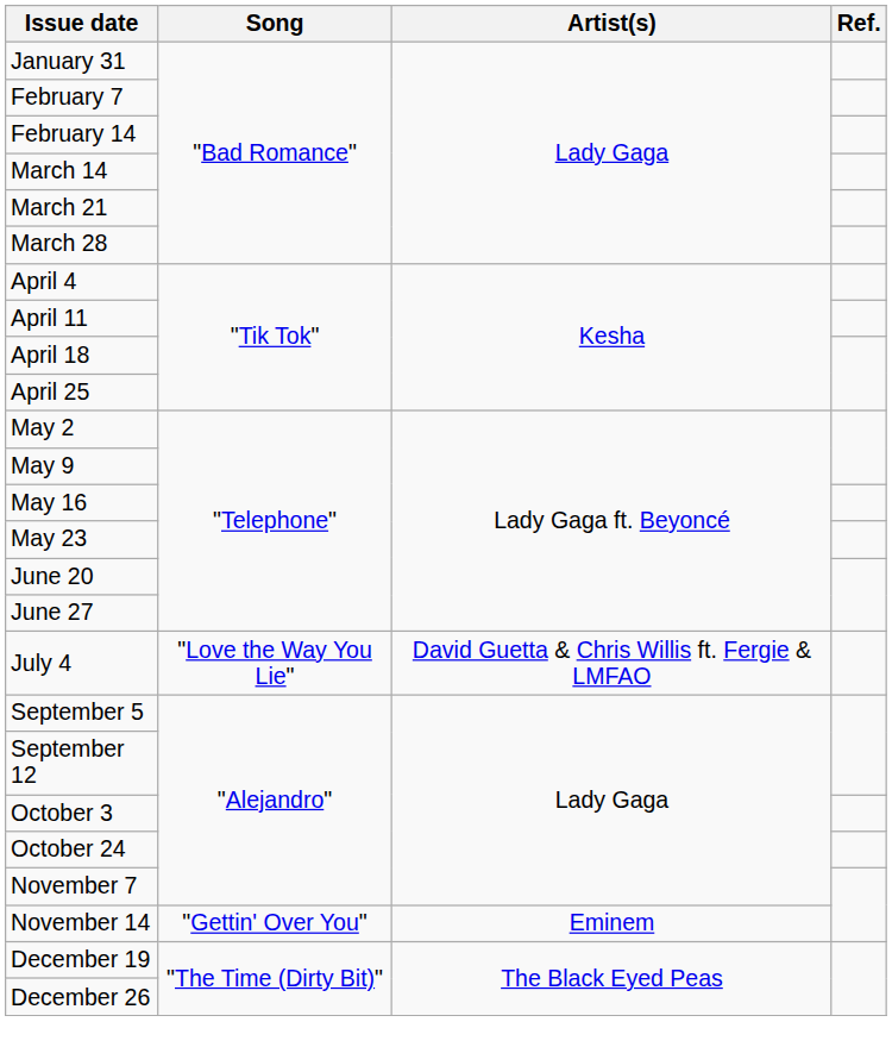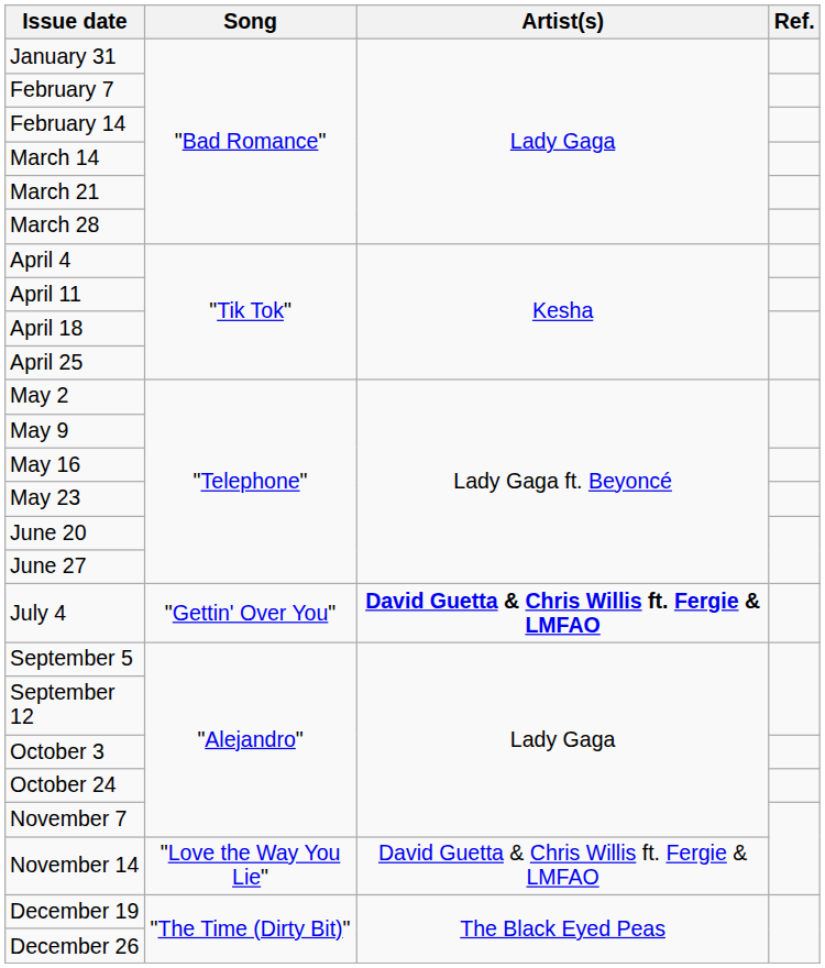July 4 | Song: "Love the Way You Lie" -> "Gettin' Over You"
July 4 | Artist(s): normal -> bold
November 14 | Song: "Gettin' Over You" -> "Love the Way You Lie"
November 14 | Artist(s): Eminem -> David Guetta & Chris Willis ft. Fergie & LMFAO
